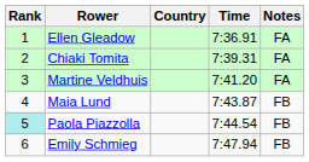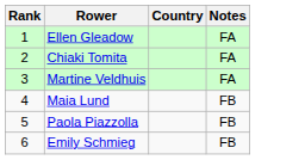- column: Time | 7:36.91 | 7:39.31 | 7:41.20 | 7:43.87 | 7:44.54 | 7:47.94
Paola Piazzolla | Rank: paleturquoise background -> no background
